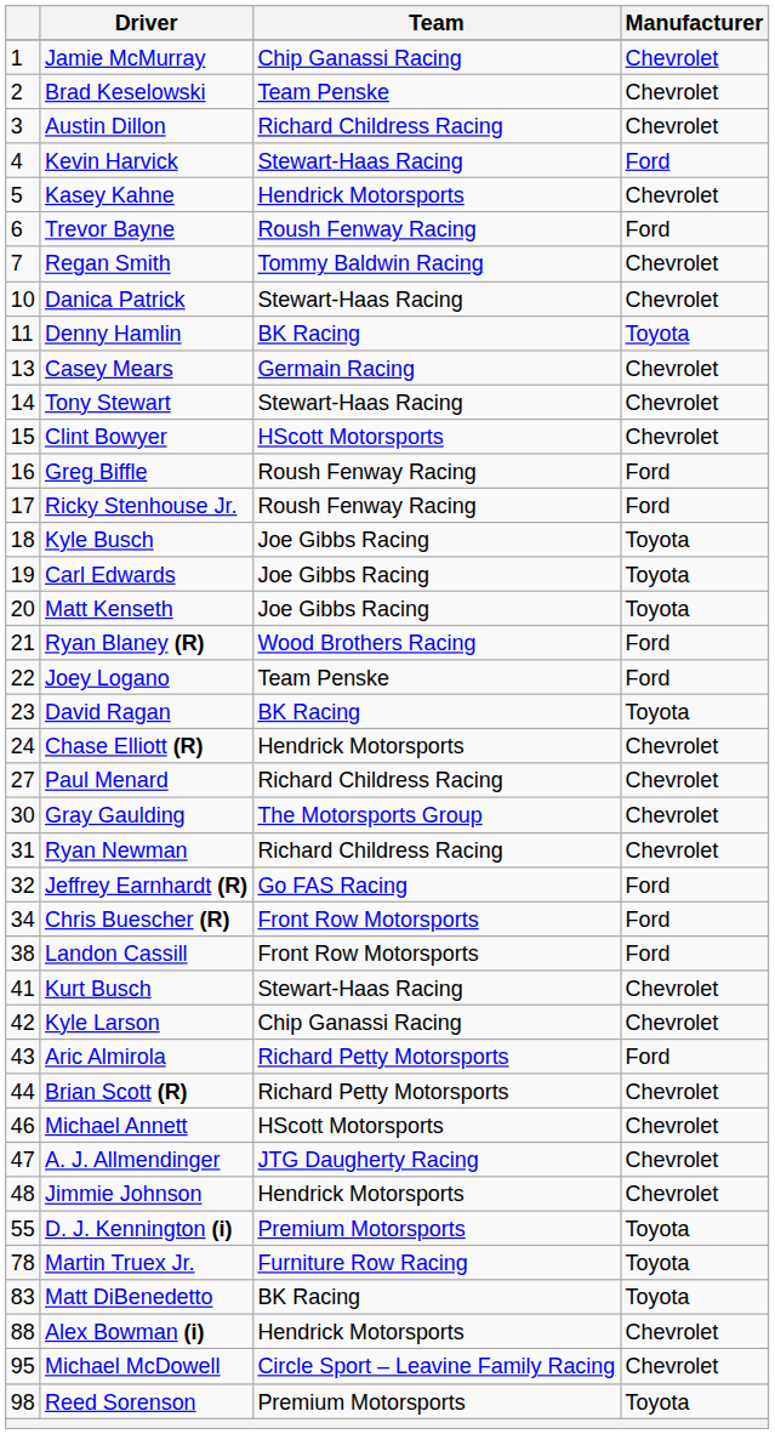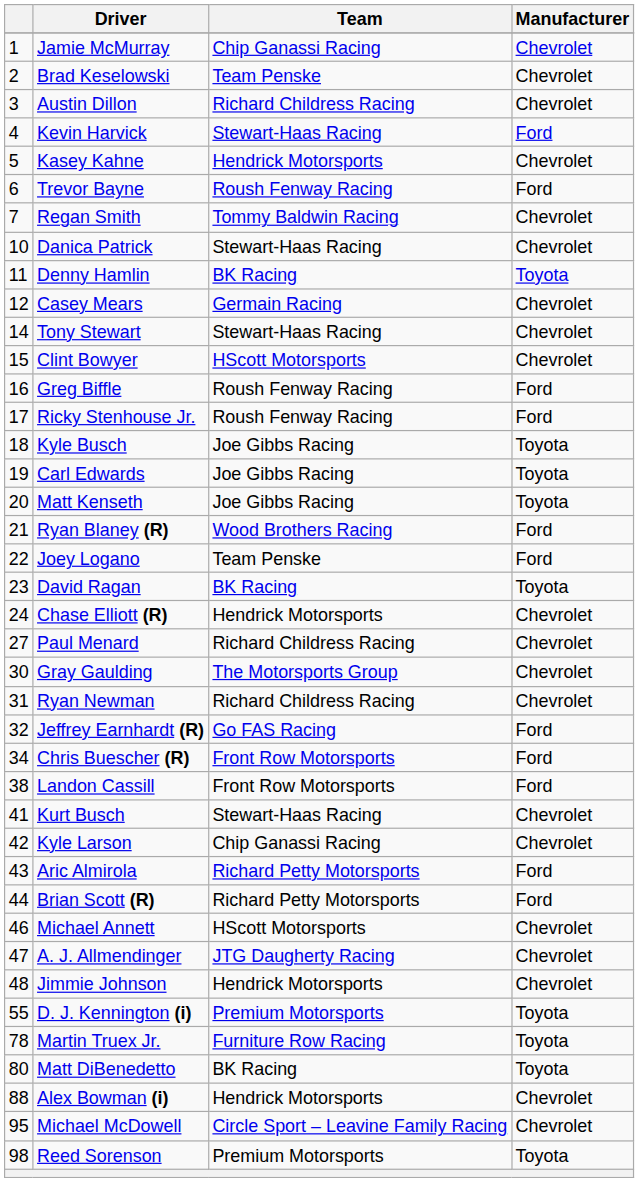Casey Mears | column 1: 13 -> 12
Brian Scott (R) | Manufacturer: Chevrolet -> Ford
Matt DiBenedetto | column 1: 83 -> 80
